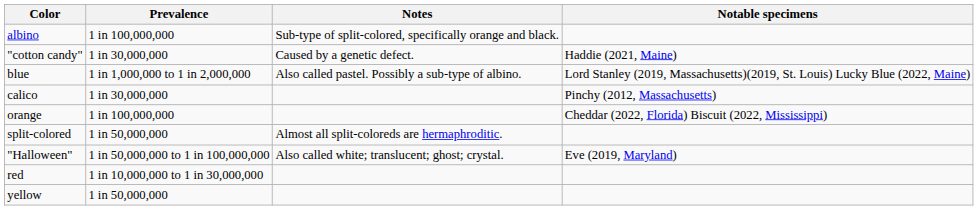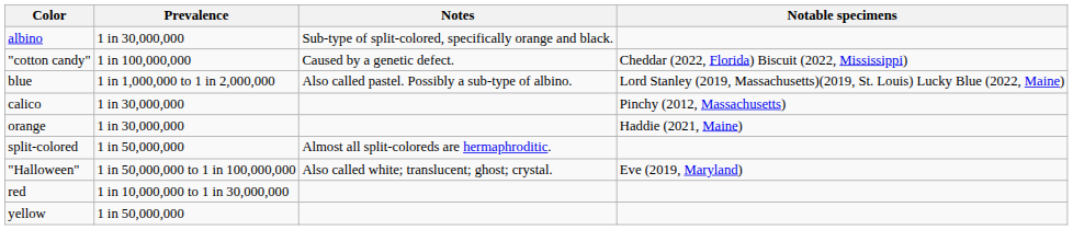albino | Prevalence: 1 in 100,000,000 -> 1 in 30,000,000
"cotton candy" | Prevalence: 1 in 30,000,000 -> 1 in 100,000,000
"cotton candy" | Notable specimens: Haddie (2021, Maine) -> Cheddar (2022, Florida) Biscuit (2022, Mississippi)
orange | Prevalence: 1 in 100,000,000 -> 1 in 30,000,000
orange | Notable specimens: Cheddar (2022, Florida) Biscuit (2022, Mississippi) -> Haddie (2021, Maine)
